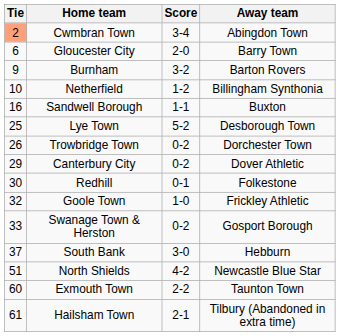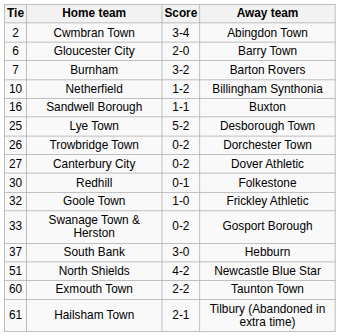Cwmbran Town | Tie: lightsalmon background -> no background
Burnham | Tie: 9 -> 7
Canterbury City | Tie: 29 -> 27
